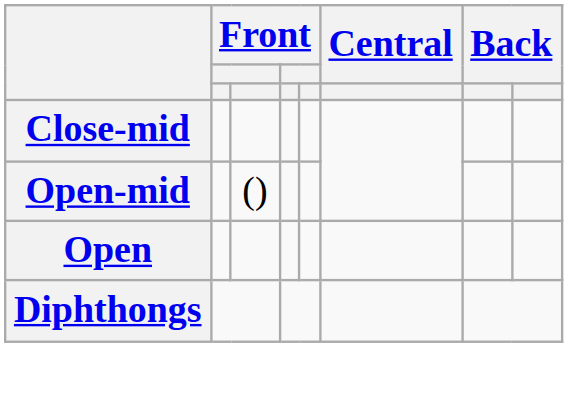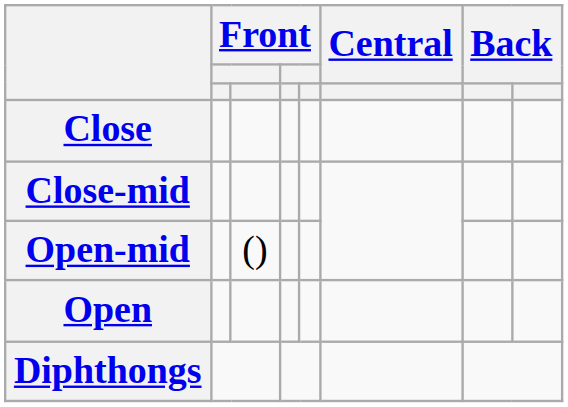+ row: Close
